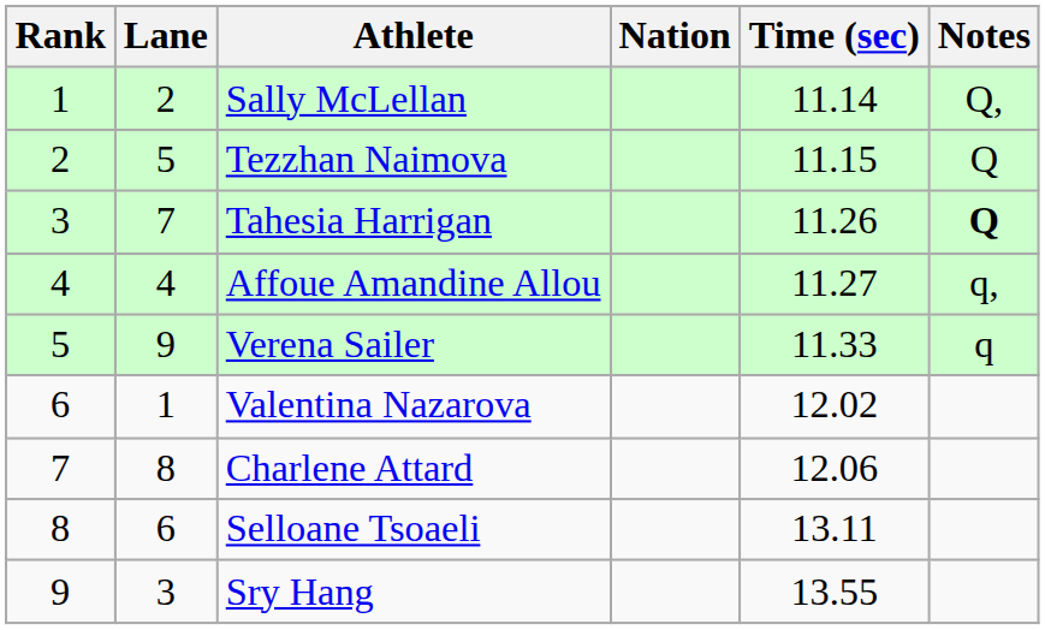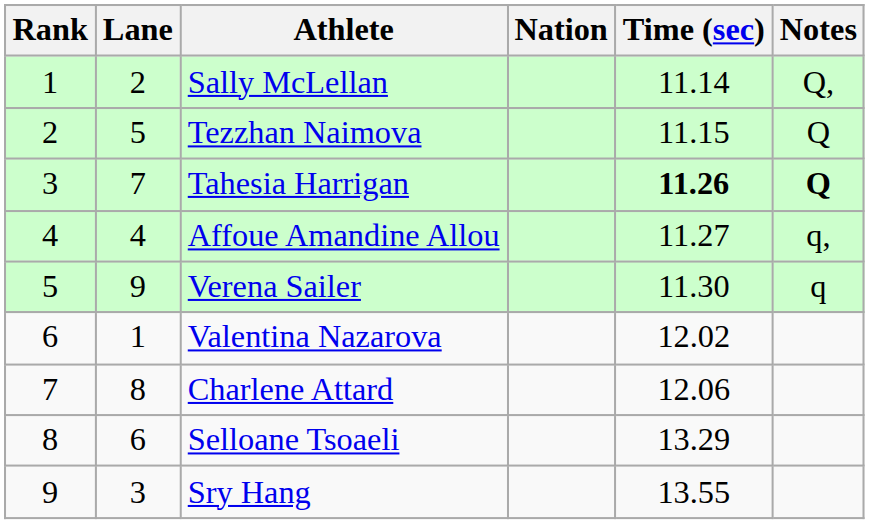Tahesia Harrigan | Time (sec): normal -> bold
Verena Sailer | Time (sec): 11.33 -> 11.30
Selloane Tsoaeli | Time (sec): 13.11 -> 13.29
